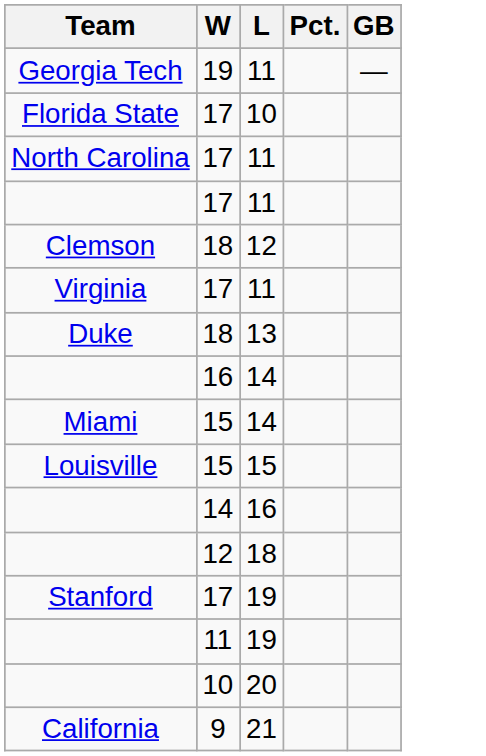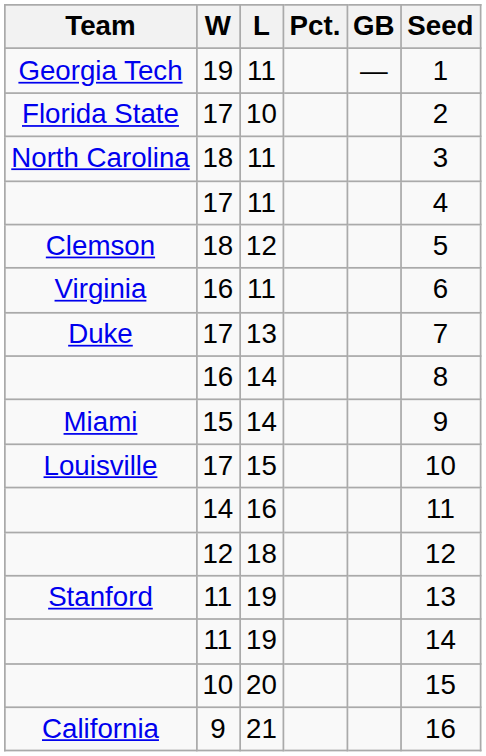+ column: Seed | 1 | 2 | 3 | 4 | 5 | 6 | 7 | 8 | 9 | 10 | 11 | 12 | 13 | 14 | 15 | 16
North Carolina | W: 17 -> 18
Virginia | W: 17 -> 16
Duke | W: 18 -> 17
Louisville | W: 15 -> 17
Stanford | W: 17 -> 11
